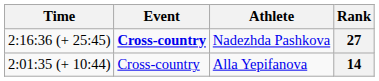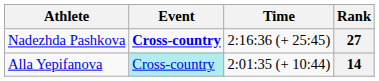columns swapped: Athlete <-> Time
14 | Event: no background -> paleturquoise background
